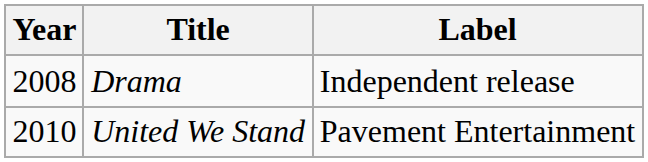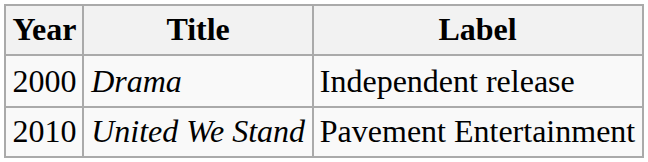Drama | Year: 2008 -> 2000
